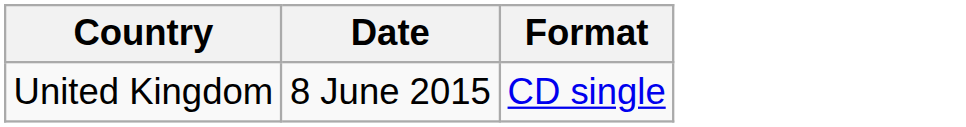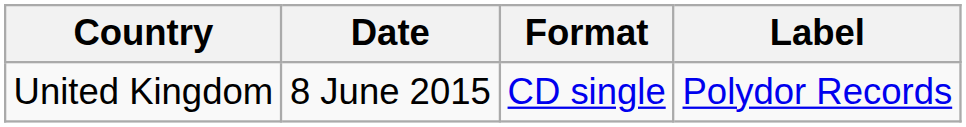+ column: Label | Polydor Records
